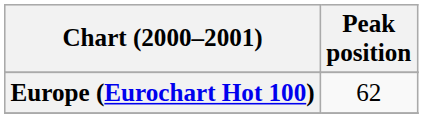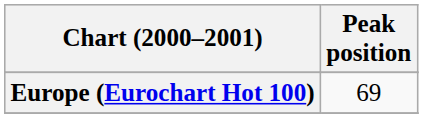Europe (Eurochart Hot 100) | Peak position: 62 -> 69
